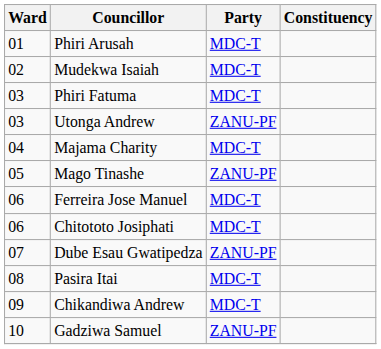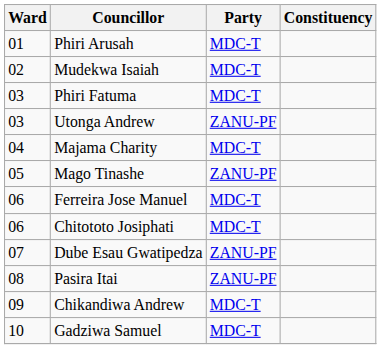Pasira Itai | Party: MDC-T -> ZANU-PF
Gadziwa Samuel | Party: ZANU-PF -> MDC-T
